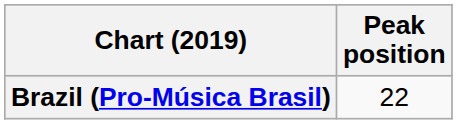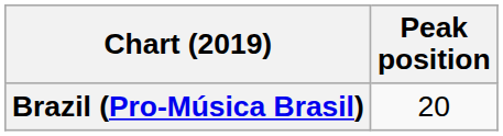Brazil (Pro-Música Brasil) | Peak position: 22 -> 20
